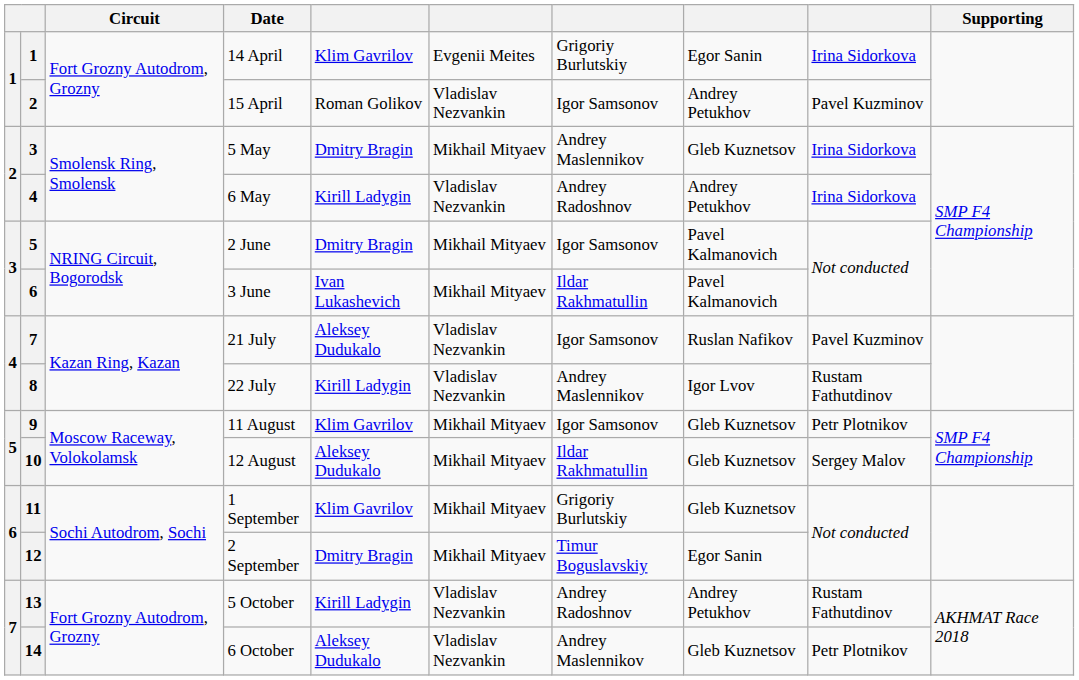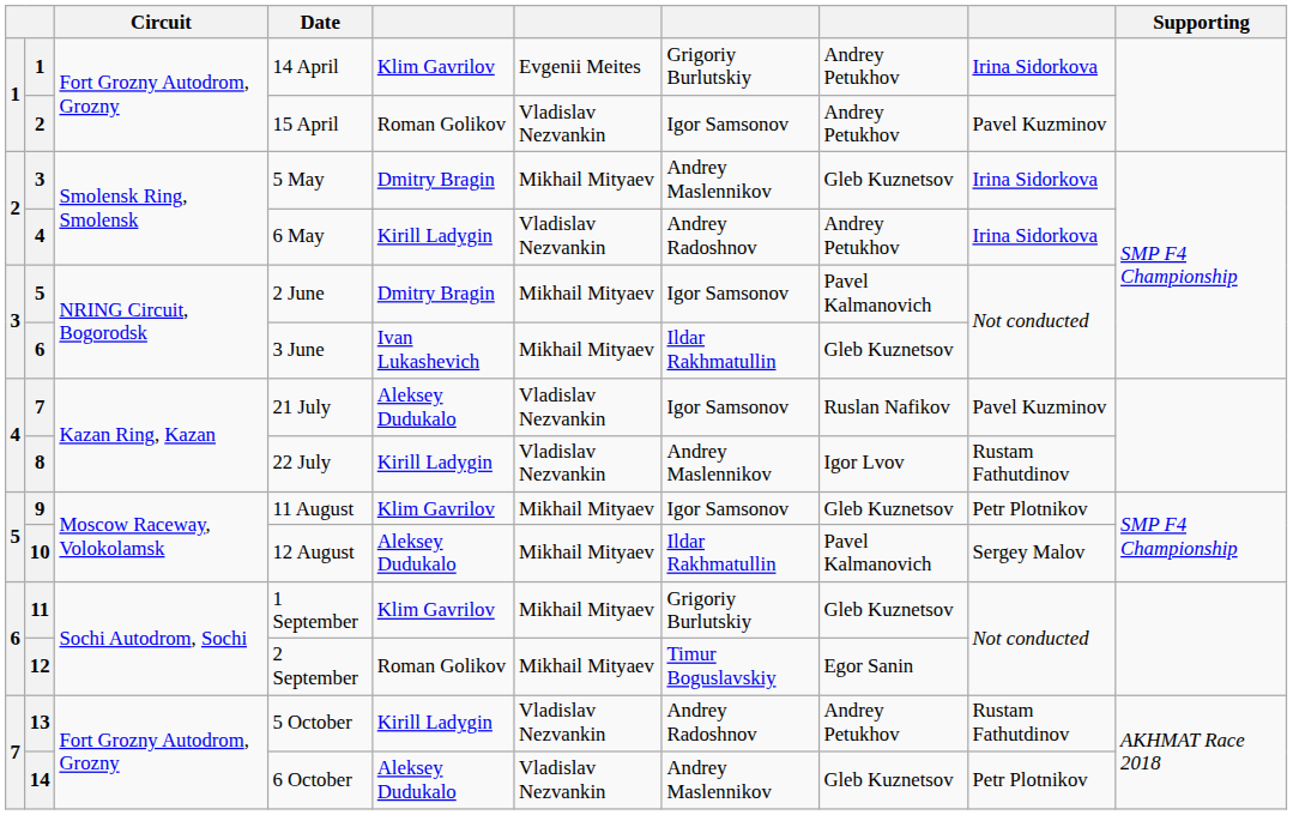14 April | column 8: Egor Sanin -> Andrey Petukhov
3 June | column 8: Pavel Kalmanovich -> Gleb Kuznetsov
12 August | column 8: Gleb Kuznetsov -> Pavel Kalmanovich
2 September | column 5: Dmitry Bragin -> Roman Golikov
